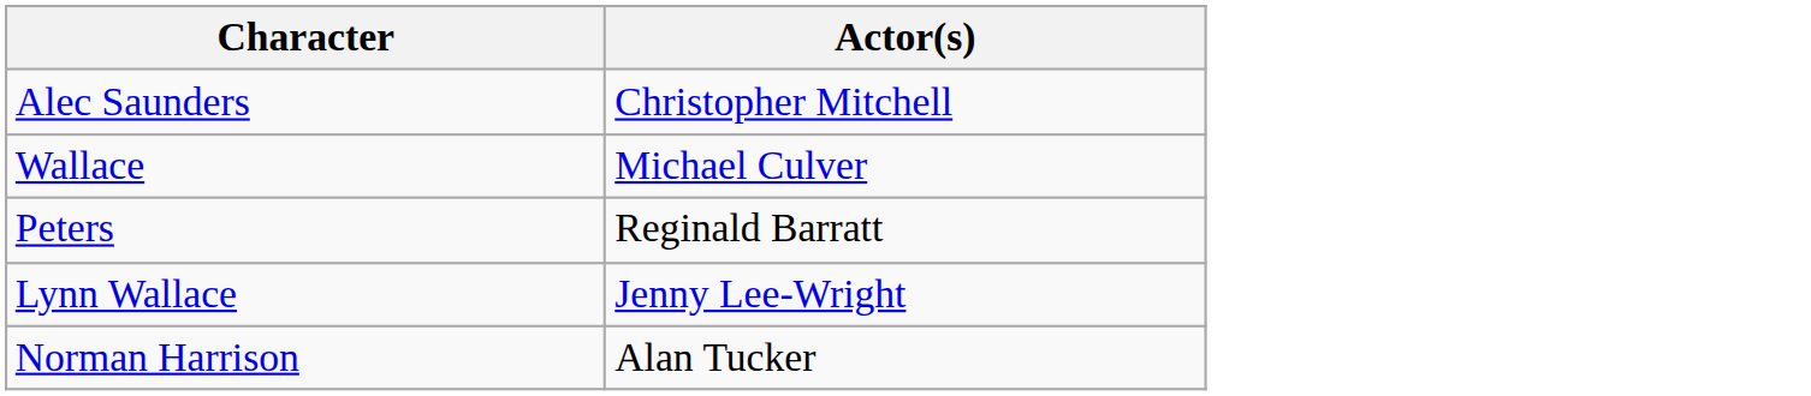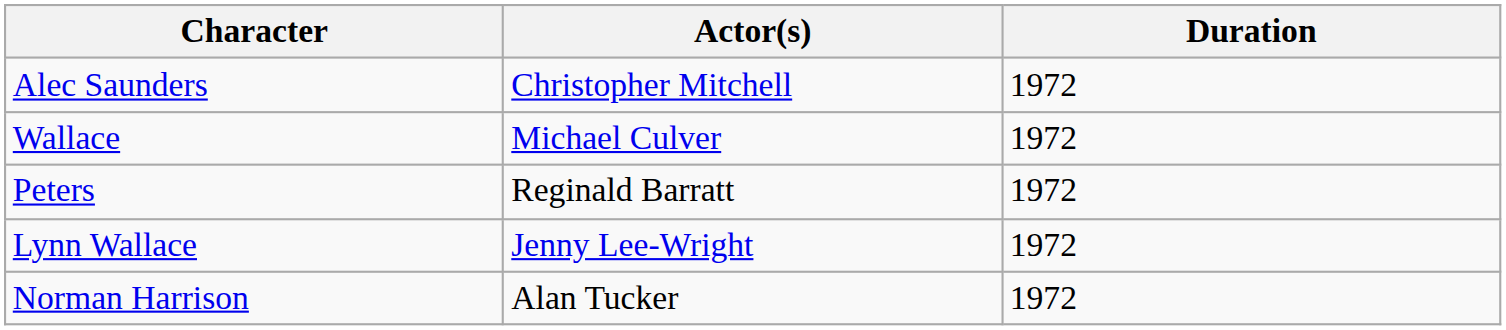+ column: Duration | 1972 | 1972 | 1972 | 1972 | 1972
